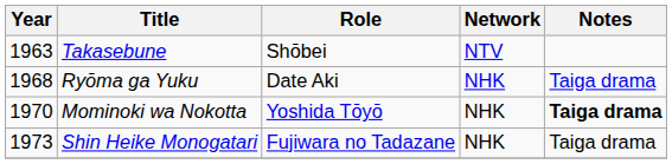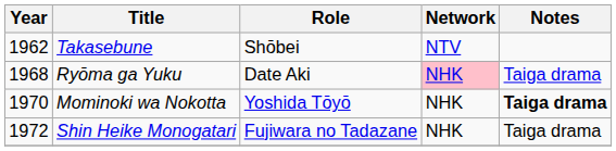Takasebune | Year: 1963 -> 1962
Ryōma ga Yuku | Network: no background -> pink background
Shin Heike Monogatari | Year: 1973 -> 1972
